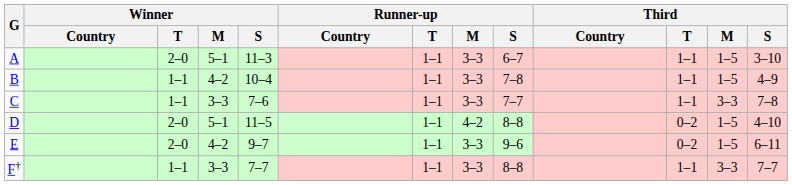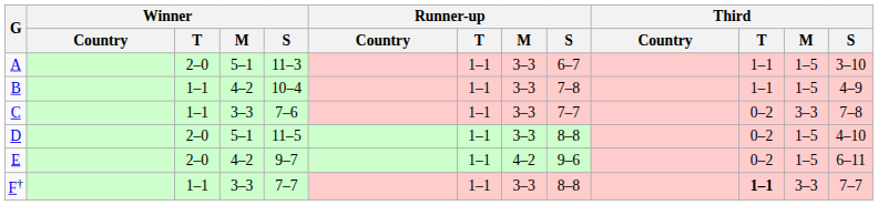C | Third / T: 1–1 -> 0–2
D | Runner-up / M: 4–2 -> 3–3
E | Runner-up / M: 3–3 -> 4–2
F† | Third / T: normal -> bold
